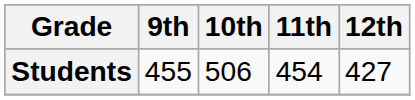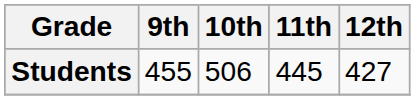Students | 11th: 454 -> 445
